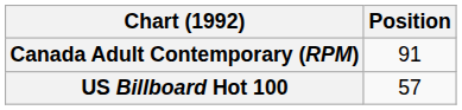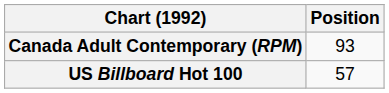Canada Adult Contemporary (RPM) | Position: 91 -> 93
